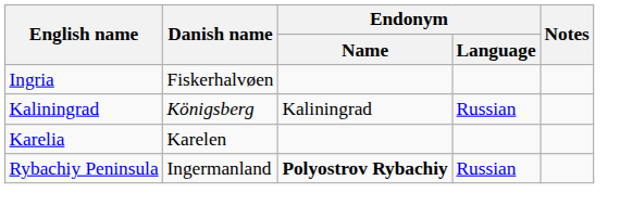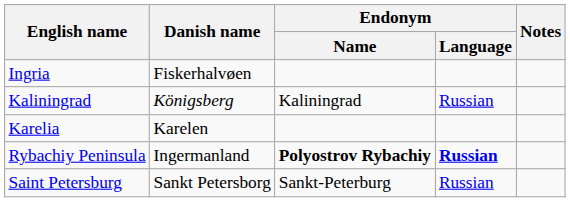Rybachiy Peninsula | Endonym / Language: normal -> bold
+ row: Saint Petersburg | Sankt Petersborg | Sankt-Peterburg | Russian
